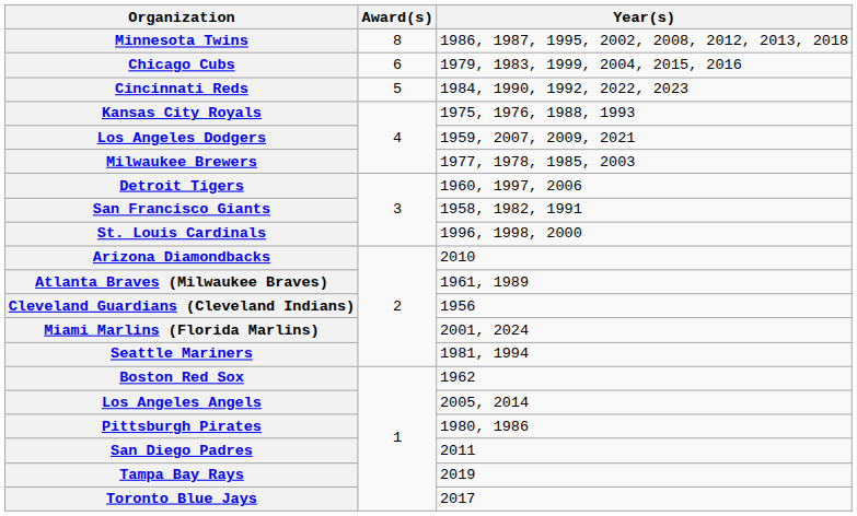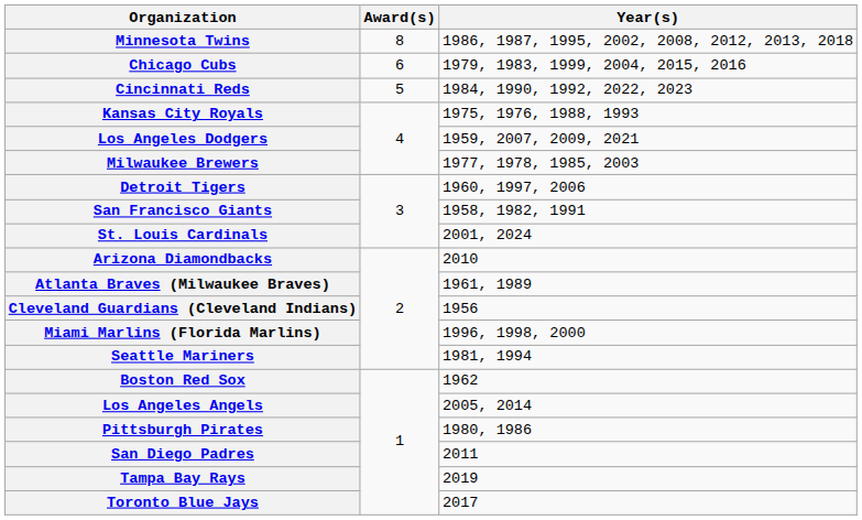St. Louis Cardinals | Year(s): 1996, 1998, 2000 -> 2001, 2024
Miami Marlins (Florida Marlins) | Year(s): 2001, 2024 -> 1996, 1998, 2000
